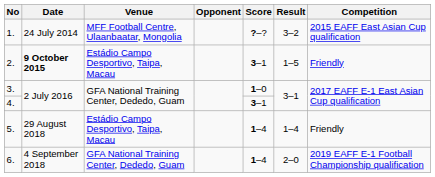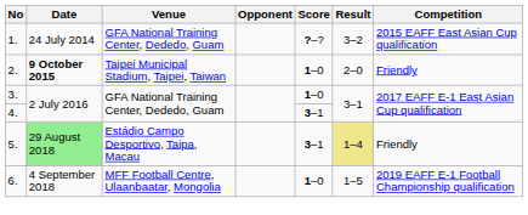1. | Venue: MFF Football Centre, Ulaanbaatar, Mongolia -> GFA National Training Center, Dededo, Guam
2. | Venue: Estádio Campo Desportivo, Taipa, Macau -> Taipei Municipal Stadium, Taipei, Taiwan
2. | Score: 3–1 -> 1–0
2. | Result: 1–5 -> 2–0
5. | Date: no background -> lightgreen background
5. | Score: 1–4 -> 3–1
5. | Result: no background -> khaki background
6. | Venue: GFA National Training Center, Dededo, Guam -> MFF Football Centre, Ulaanbaatar, Mongolia
6. | Score: 1–4 -> 1–0
6. | Result: 2–0 -> 1–5
